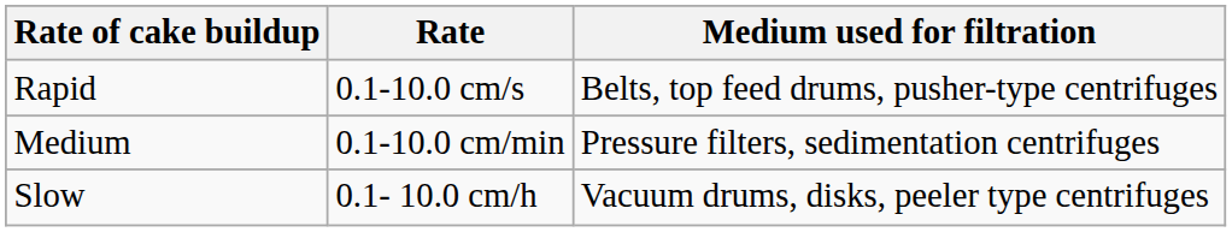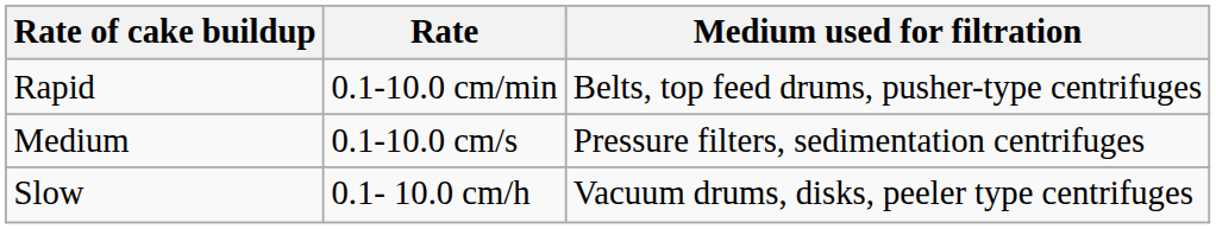Rapid | Rate: 0.1-10.0 cm/s -> 0.1-10.0 cm/min
Medium | Rate: 0.1-10.0 cm/min -> 0.1-10.0 cm/s
